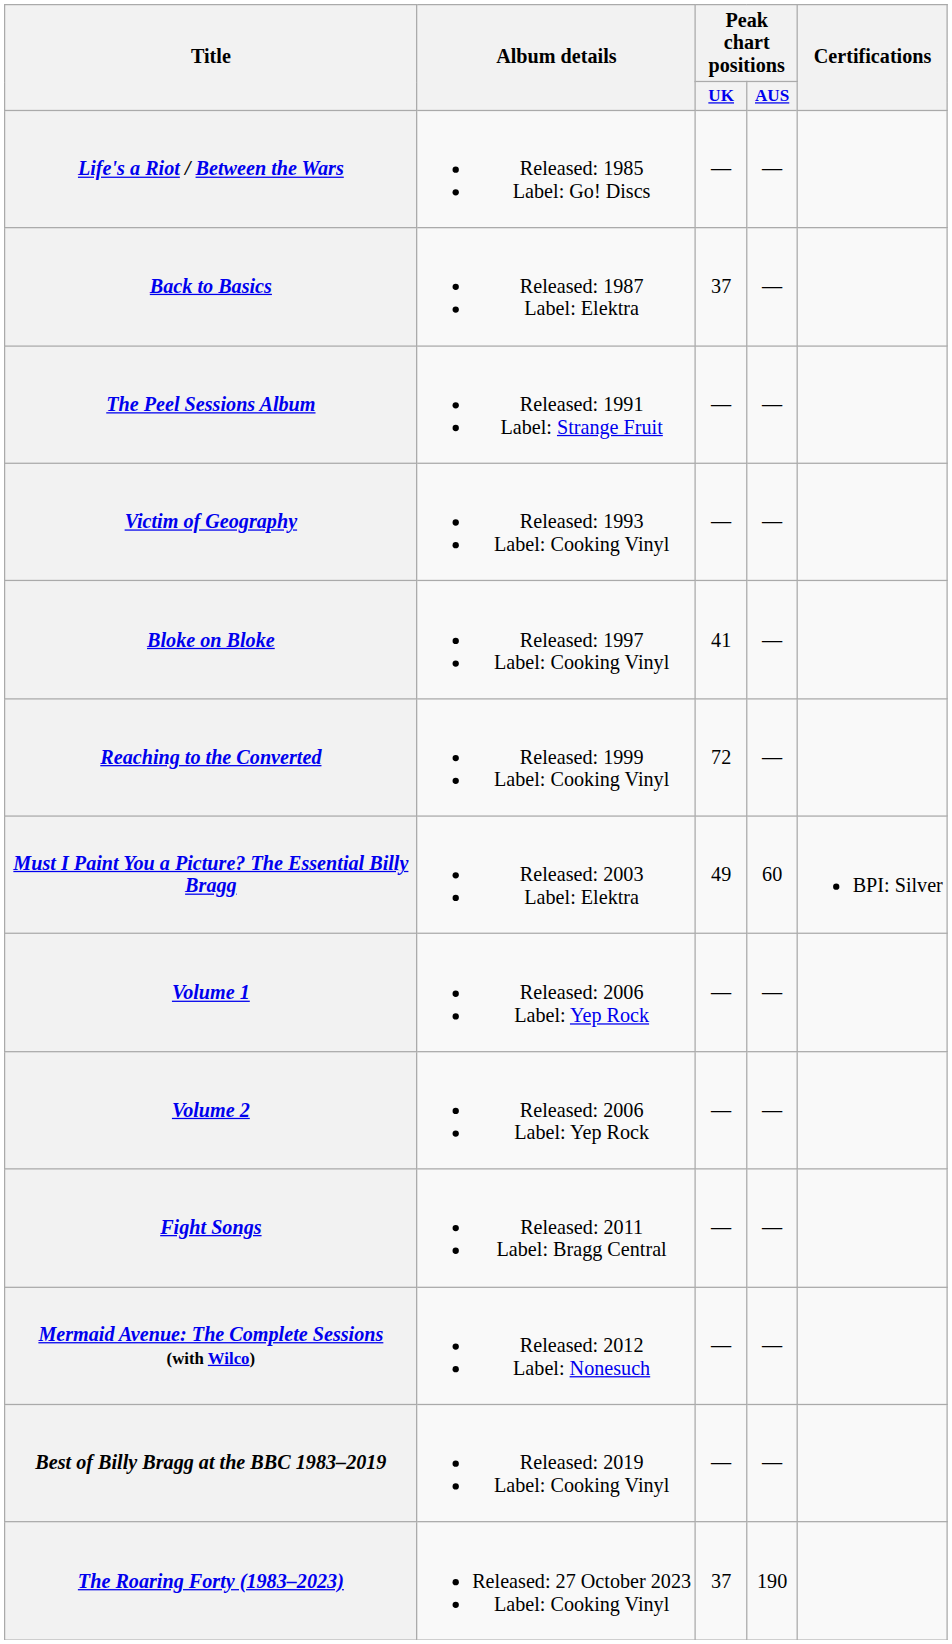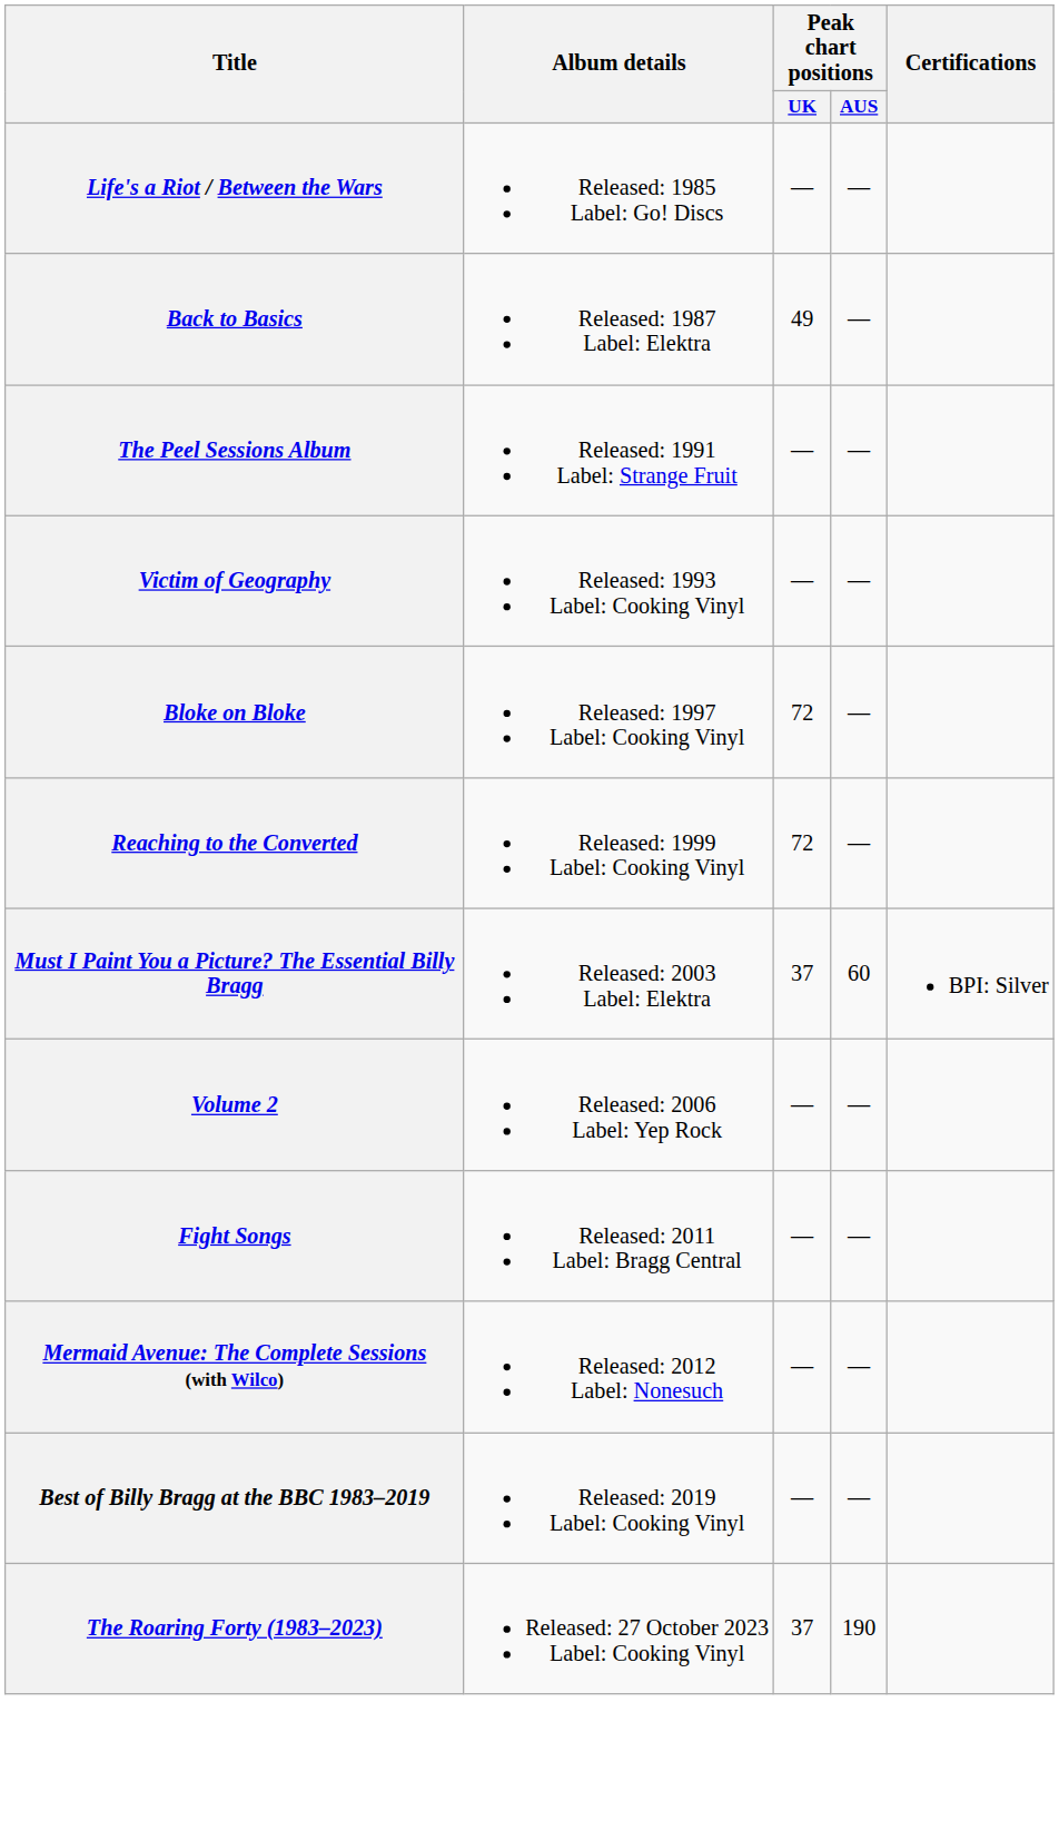Back to Basics | Peak chart positions / UK: 37 -> 49
Bloke on Bloke | Peak chart positions / UK: 41 -> 72
Must I Paint You a Picture? The Essential Billy Bragg | Peak chart positions / UK: 49 -> 37
- row: Volume 1 | Released: 2006 Label: Yep Rock | — | —
